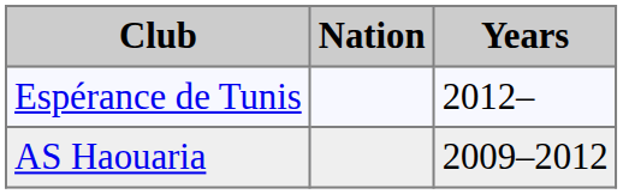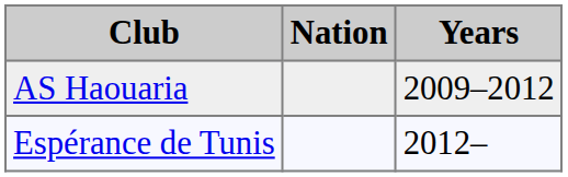rows swapped: AS Haouaria <-> Espérance de Tunis
